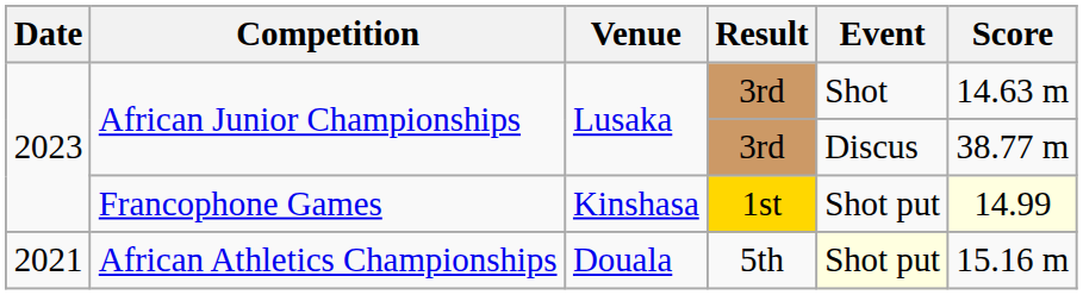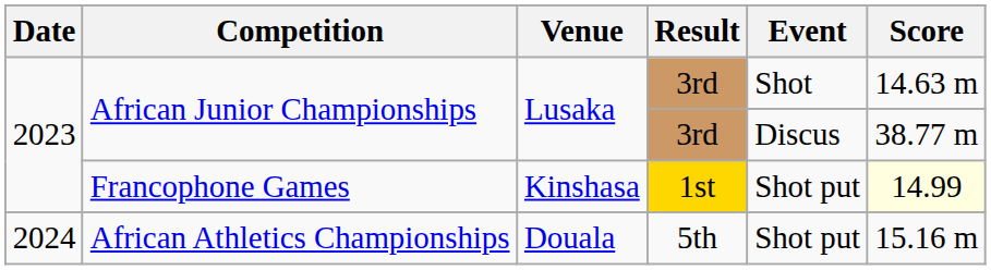African Athletics Championships | Date: 2021 -> 2024
African Athletics Championships | Event: lightyellow background -> no background
